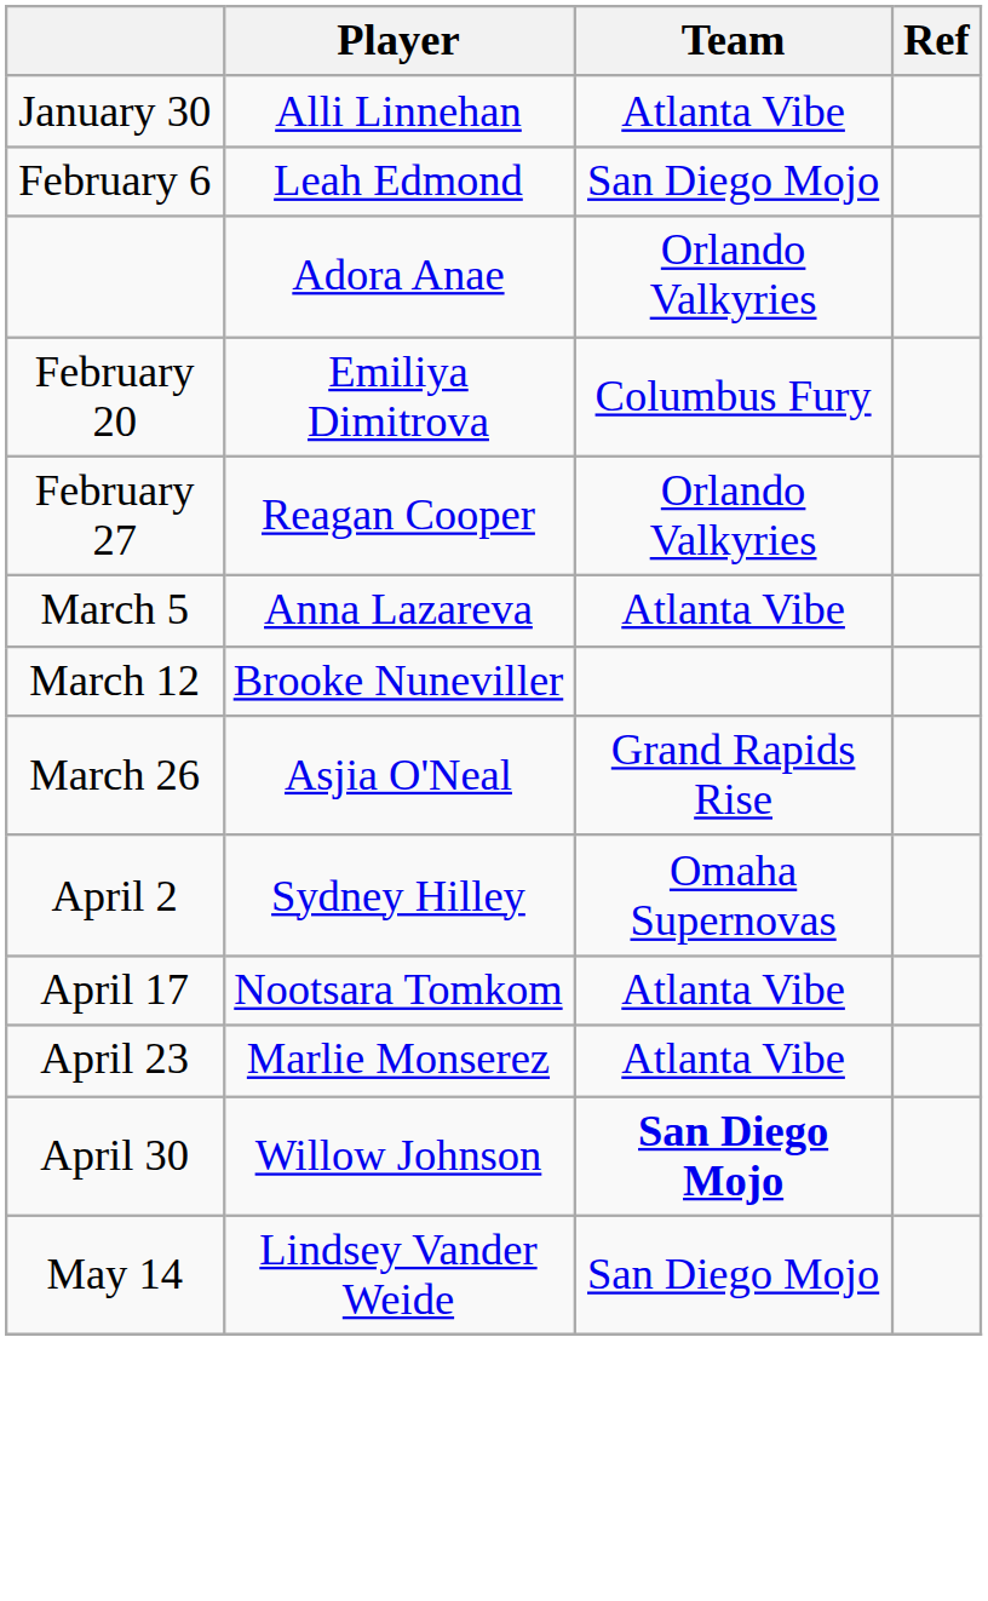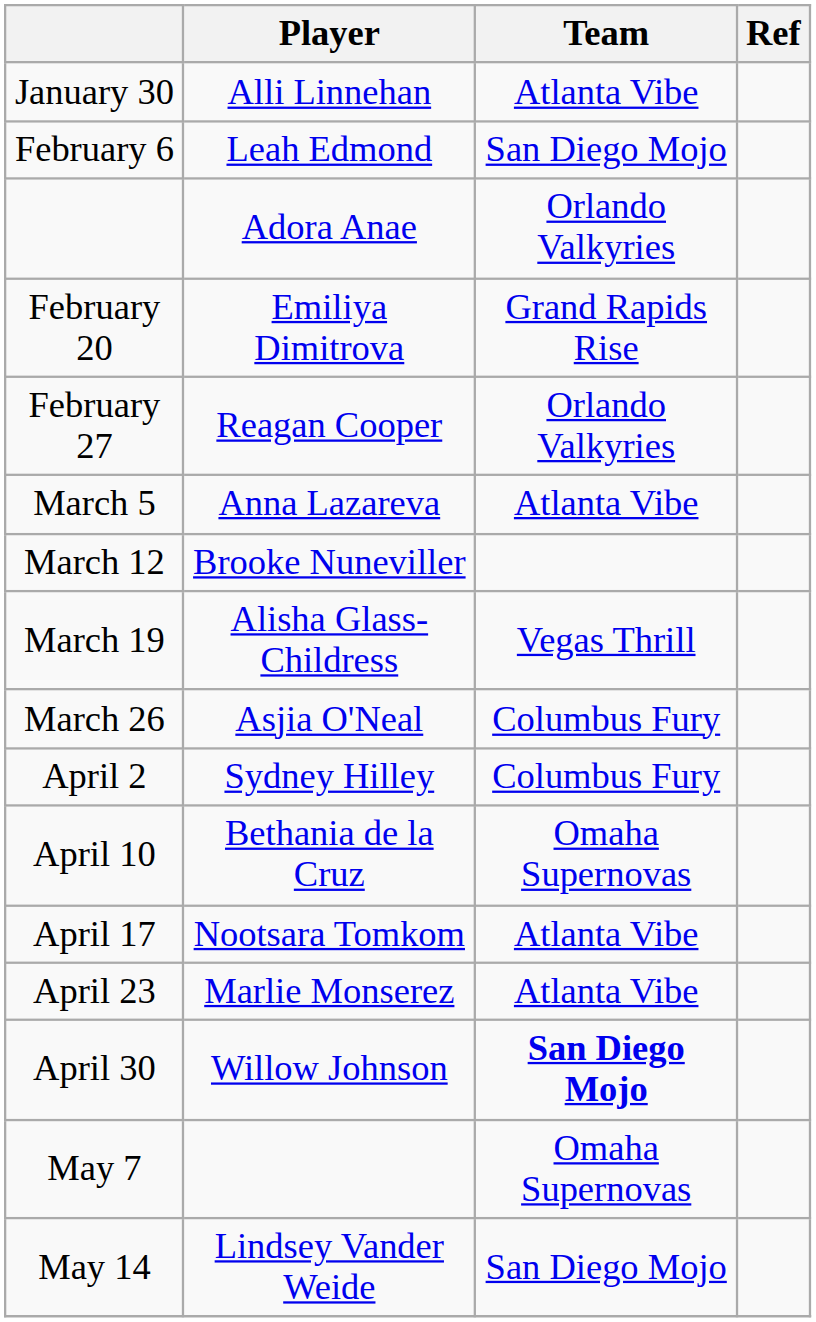February 20 | Team: Columbus Fury -> Grand Rapids Rise
+ row: March 19 | Alisha Glass-Childress | Vegas Thrill
March 26 | Team: Grand Rapids Rise -> Columbus Fury
April 2 | Team: Omaha Supernovas -> Columbus Fury
+ row: April 10 | Bethania de la Cruz | Omaha Supernovas
+ row: May 7 | Omaha Supernovas
